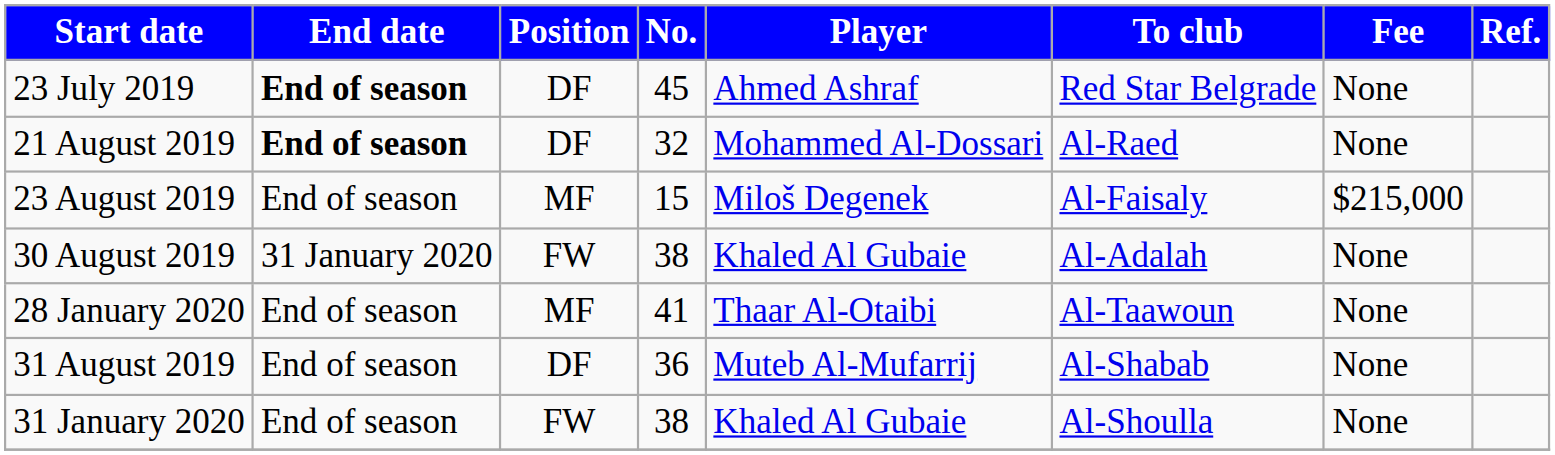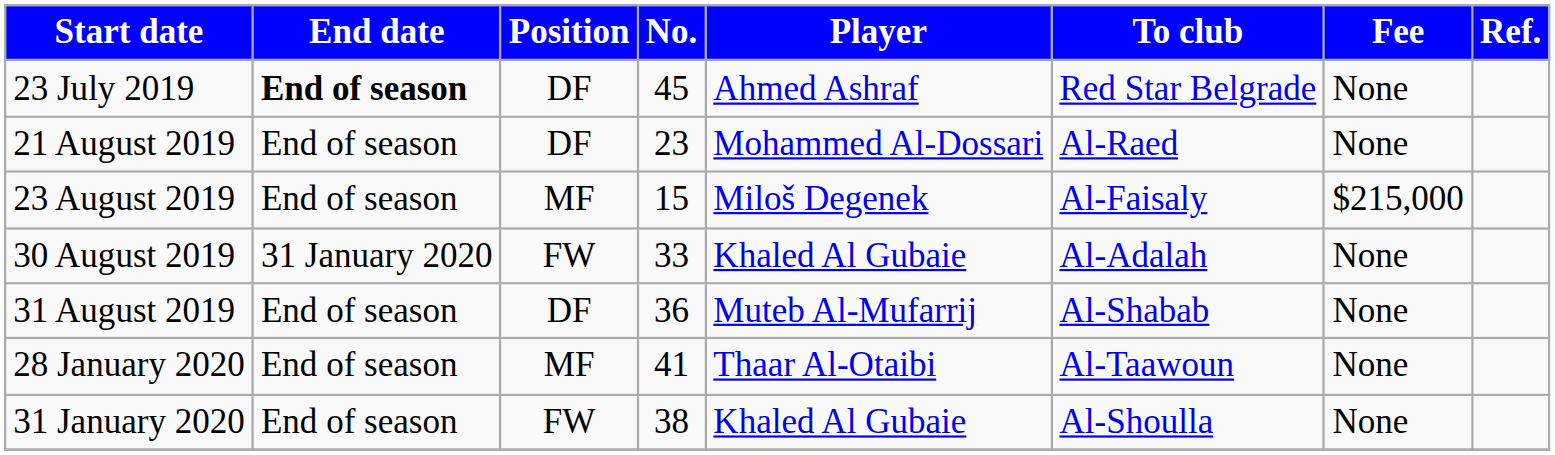21 August 2019 | End date: bold -> normal
21 August 2019 | No.: 32 -> 23
30 August 2019 | No.: 38 -> 33
rows swapped: 31 August 2019 <-> 28 January 2020
